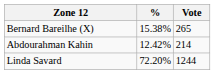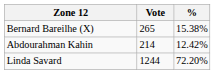columns swapped: Vote <-> %
